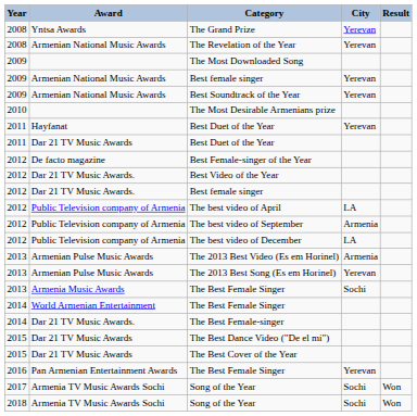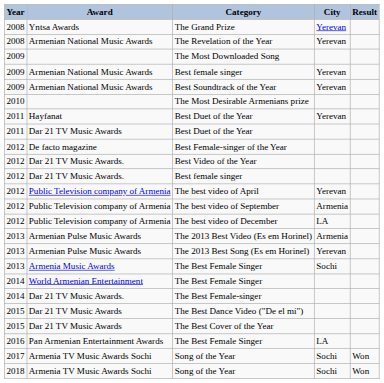The best video of April | City: LA -> Yerevan
Pan Armenian Entertainment Awards / The Best Female Singer | City: Yerevan -> LA
